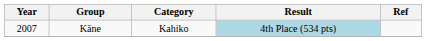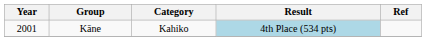Kāne | Year: 2007 -> 2001
